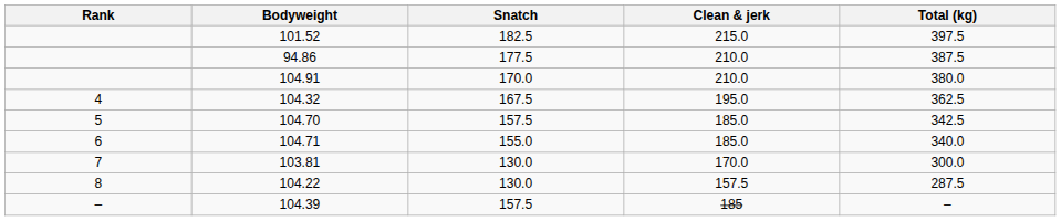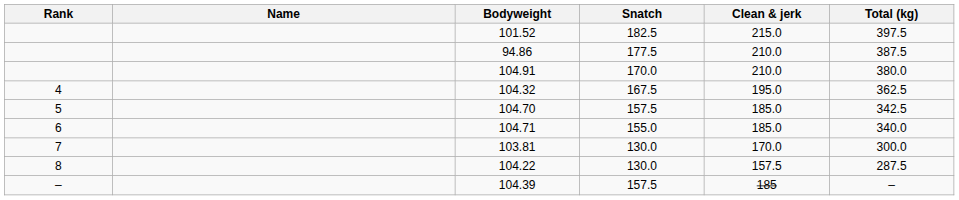+ column: Name
